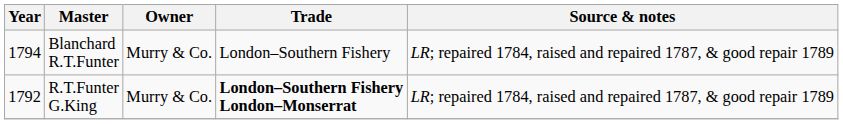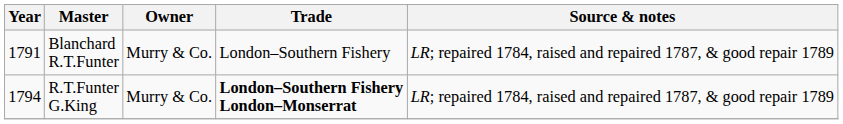Blanchard R.T.Funter | Year: 1794 -> 1791
R.T.Funter G.King | Year: 1792 -> 1794
